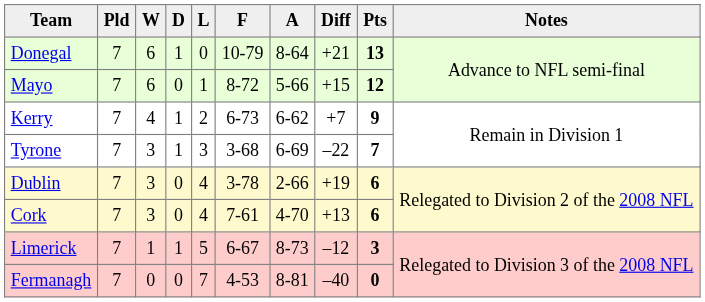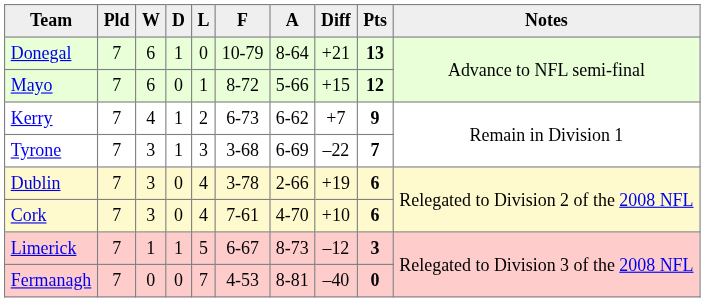Cork | Diff: +13 -> +10
